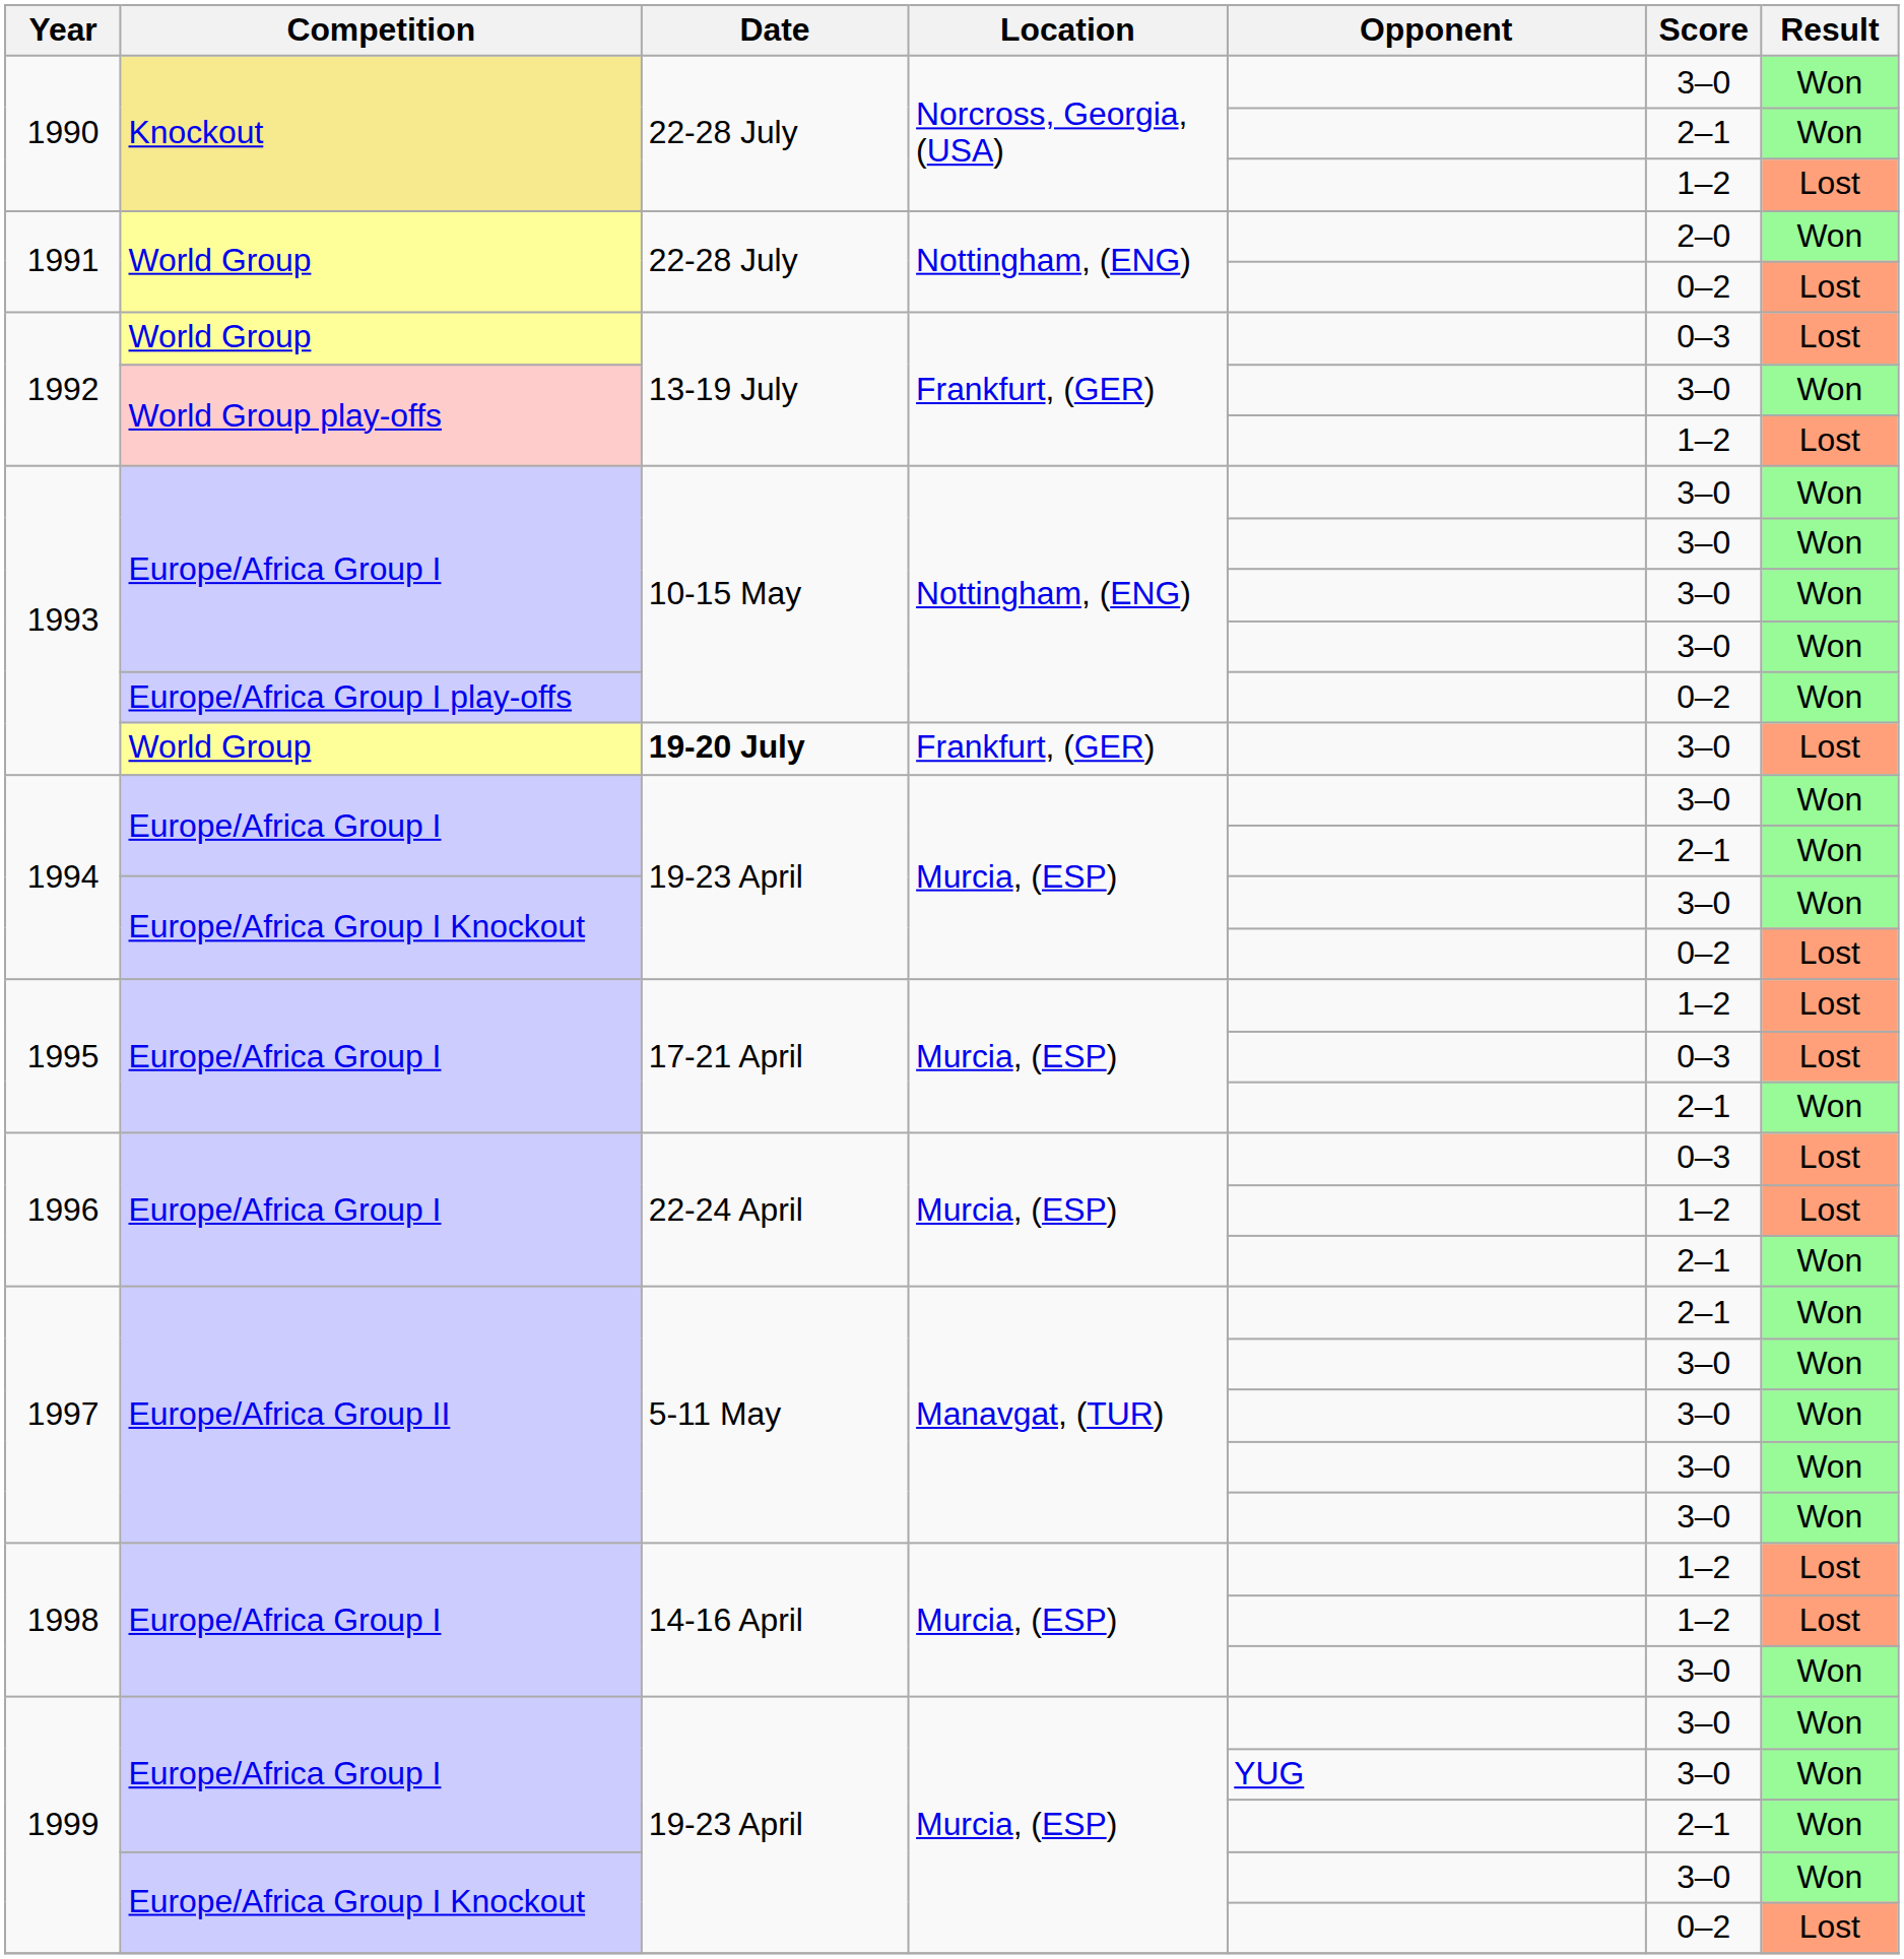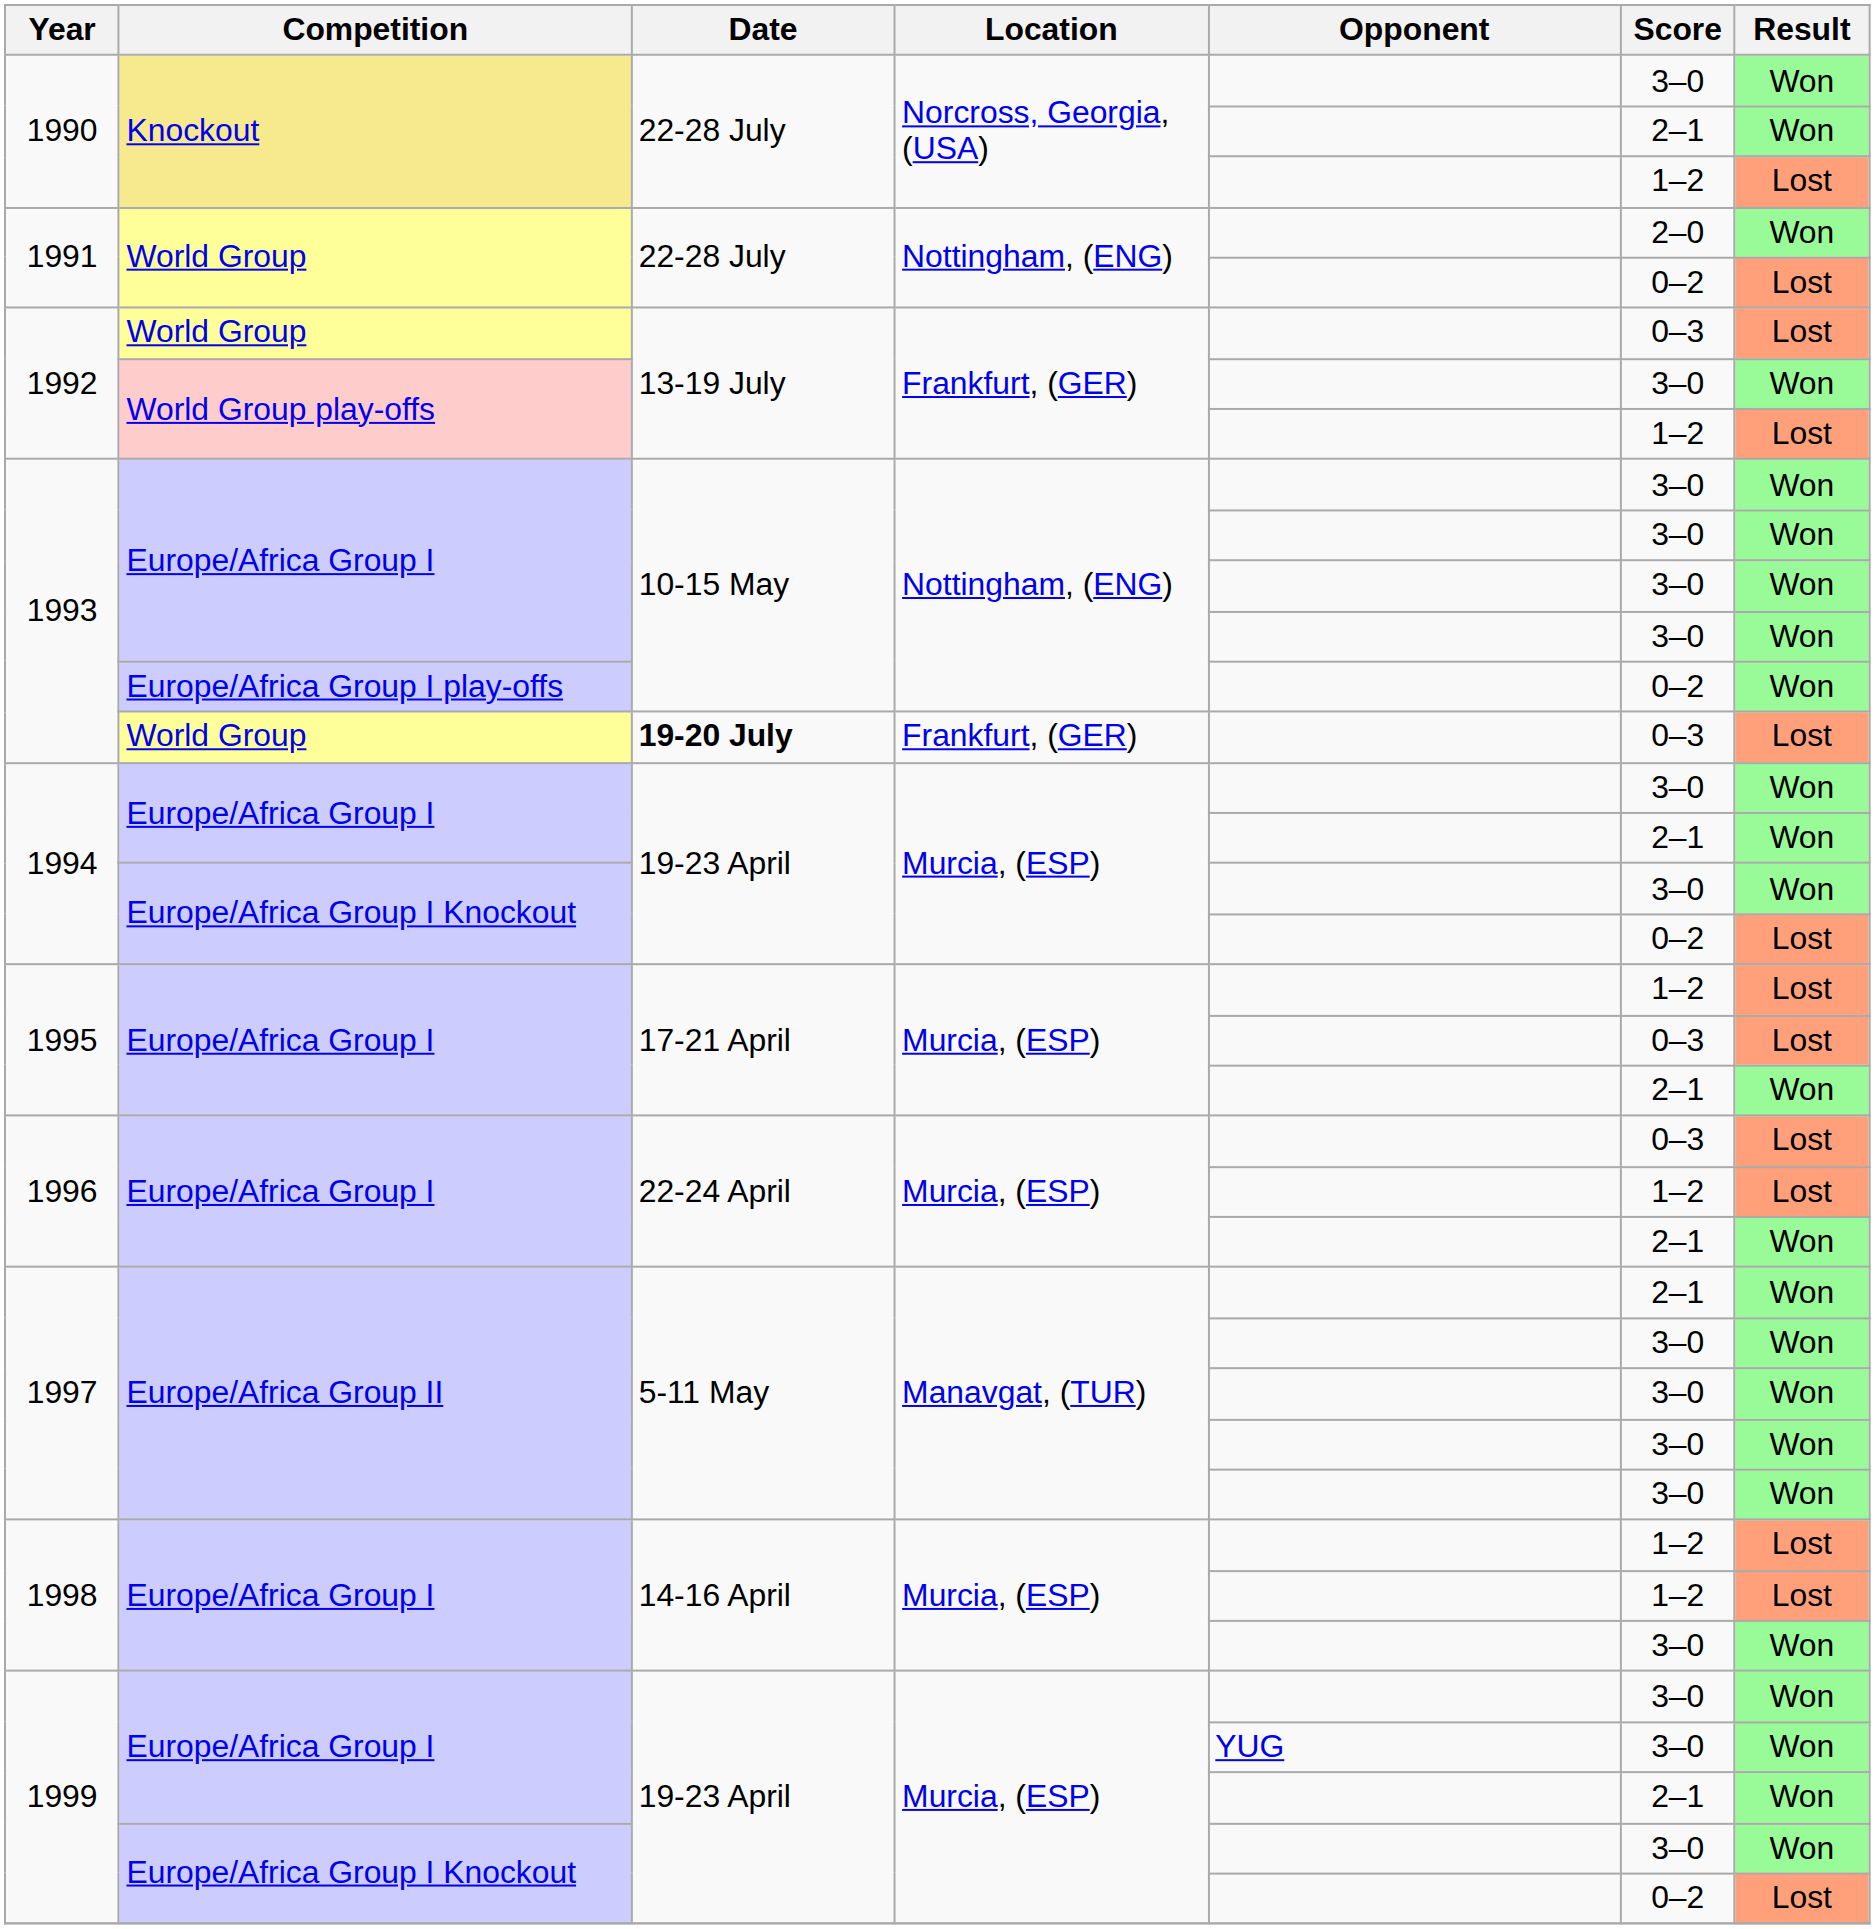1993 / World Group | Score: 3–0 -> 0–3
